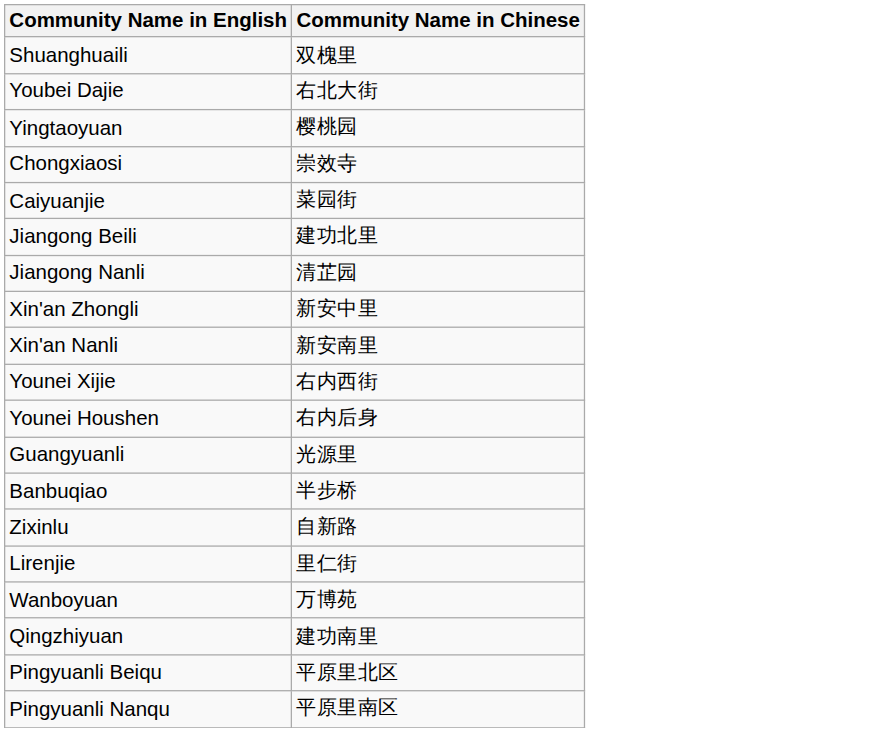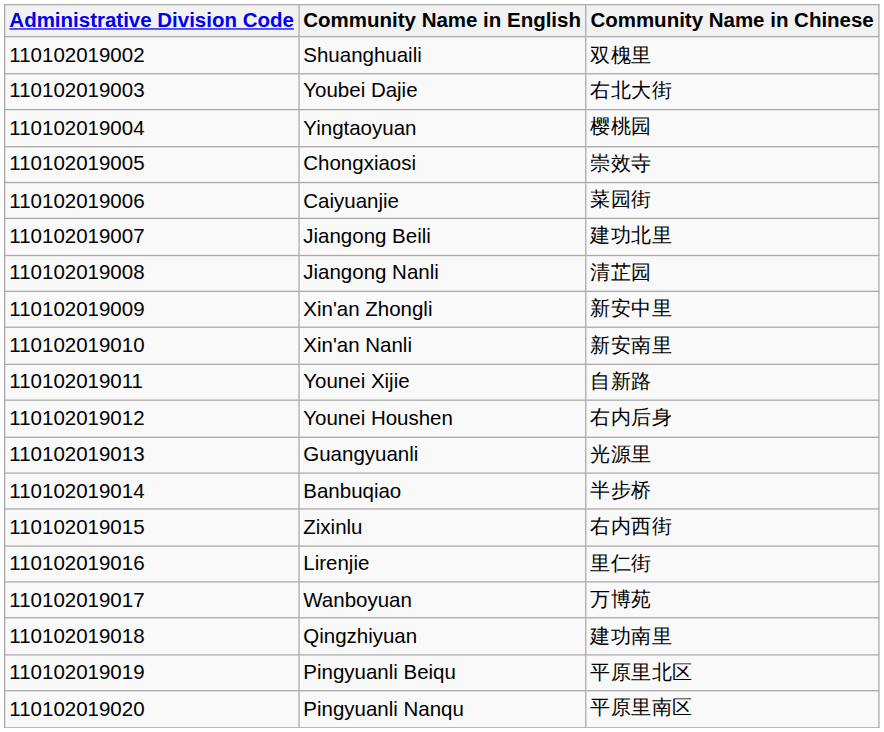+ column: Administrative Division Code | 110102019002 | 110102019003 | 110102019004 | 110102019005 | 110102019006 | 110102019007 | 110102019008 | 110102019009 | 110102019010 | 110102019011 | 110102019012 | 110102019013 | 110102019014 | 110102019015 | 110102019016 | 110102019017 | 110102019018 | 110102019019 | 110102019020
Younei Xijie | Community Name in Chinese: 右内西街 -> 自新路
Zixinlu | Community Name in Chinese: 自新路 -> 右内西街
